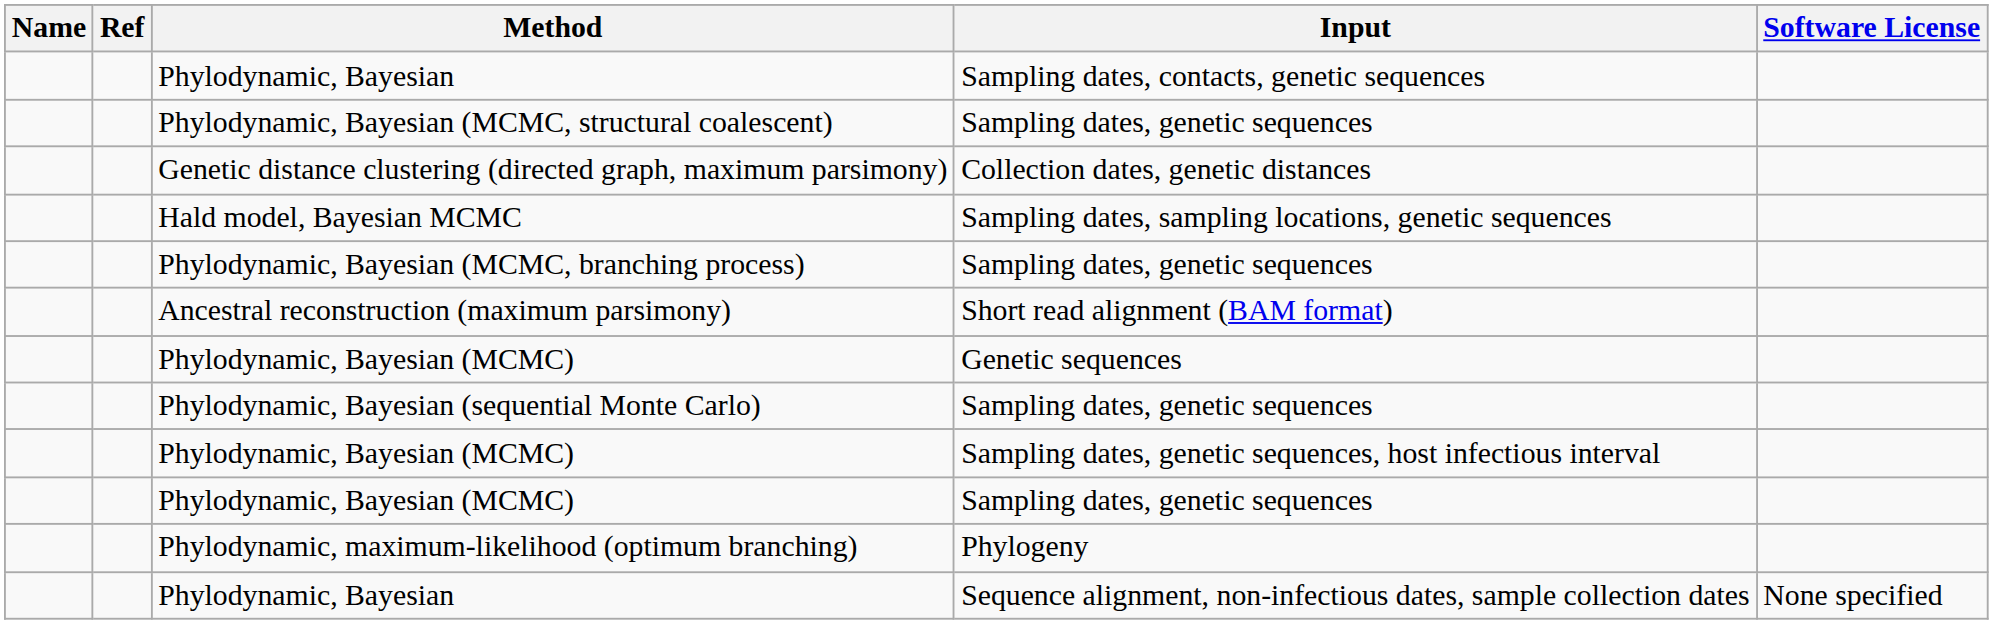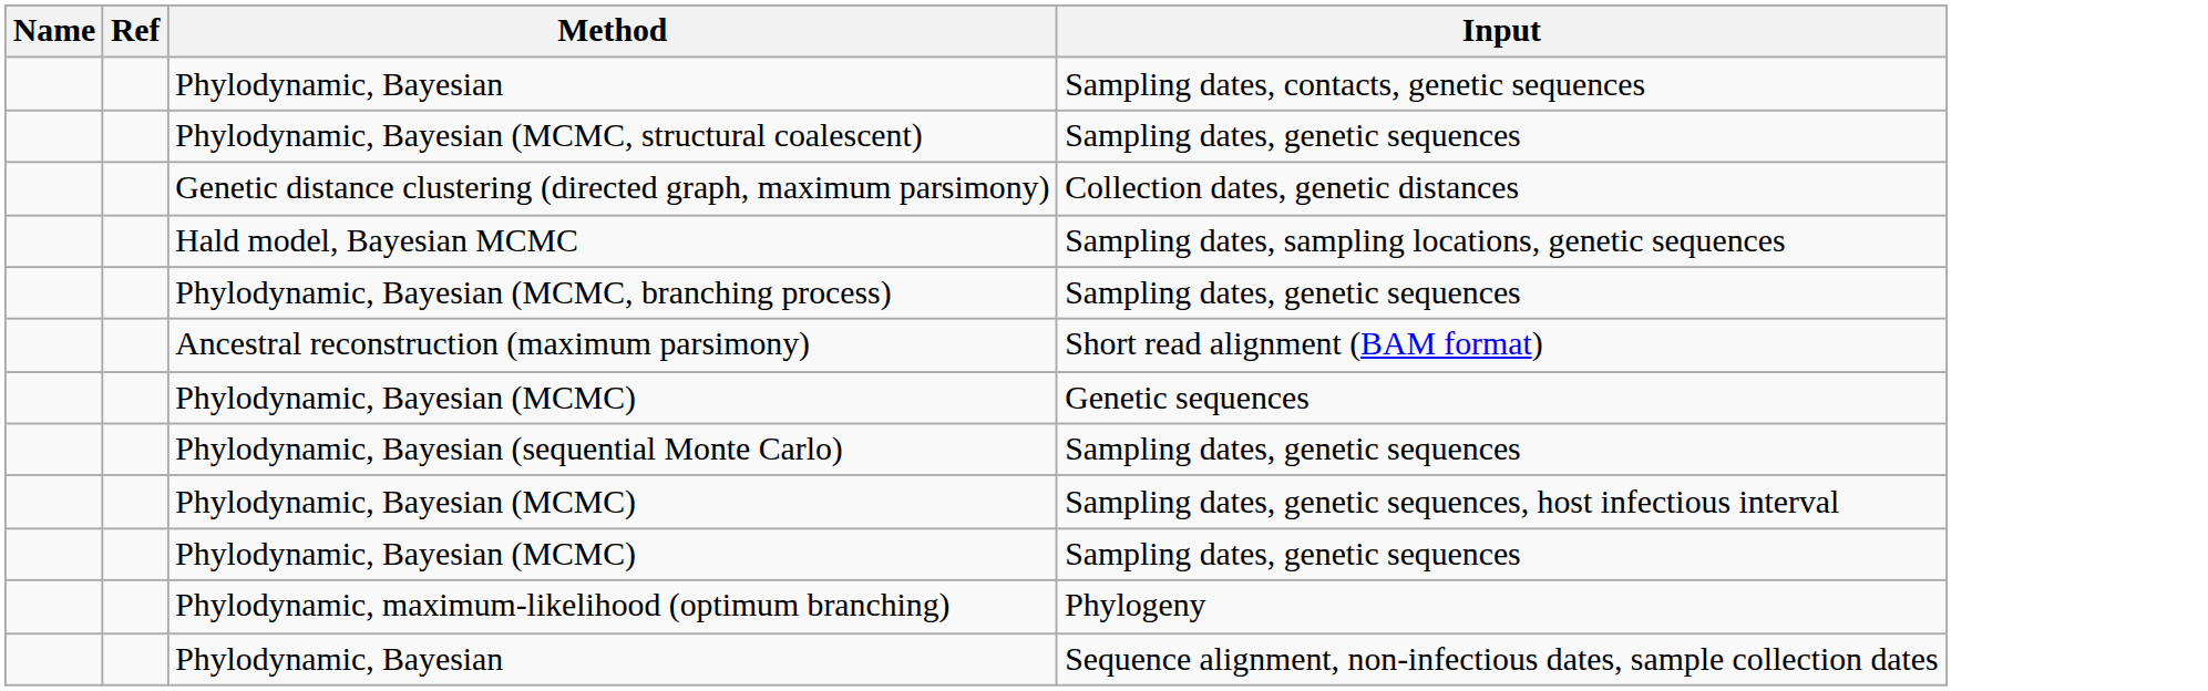- column: Software License | None specified
